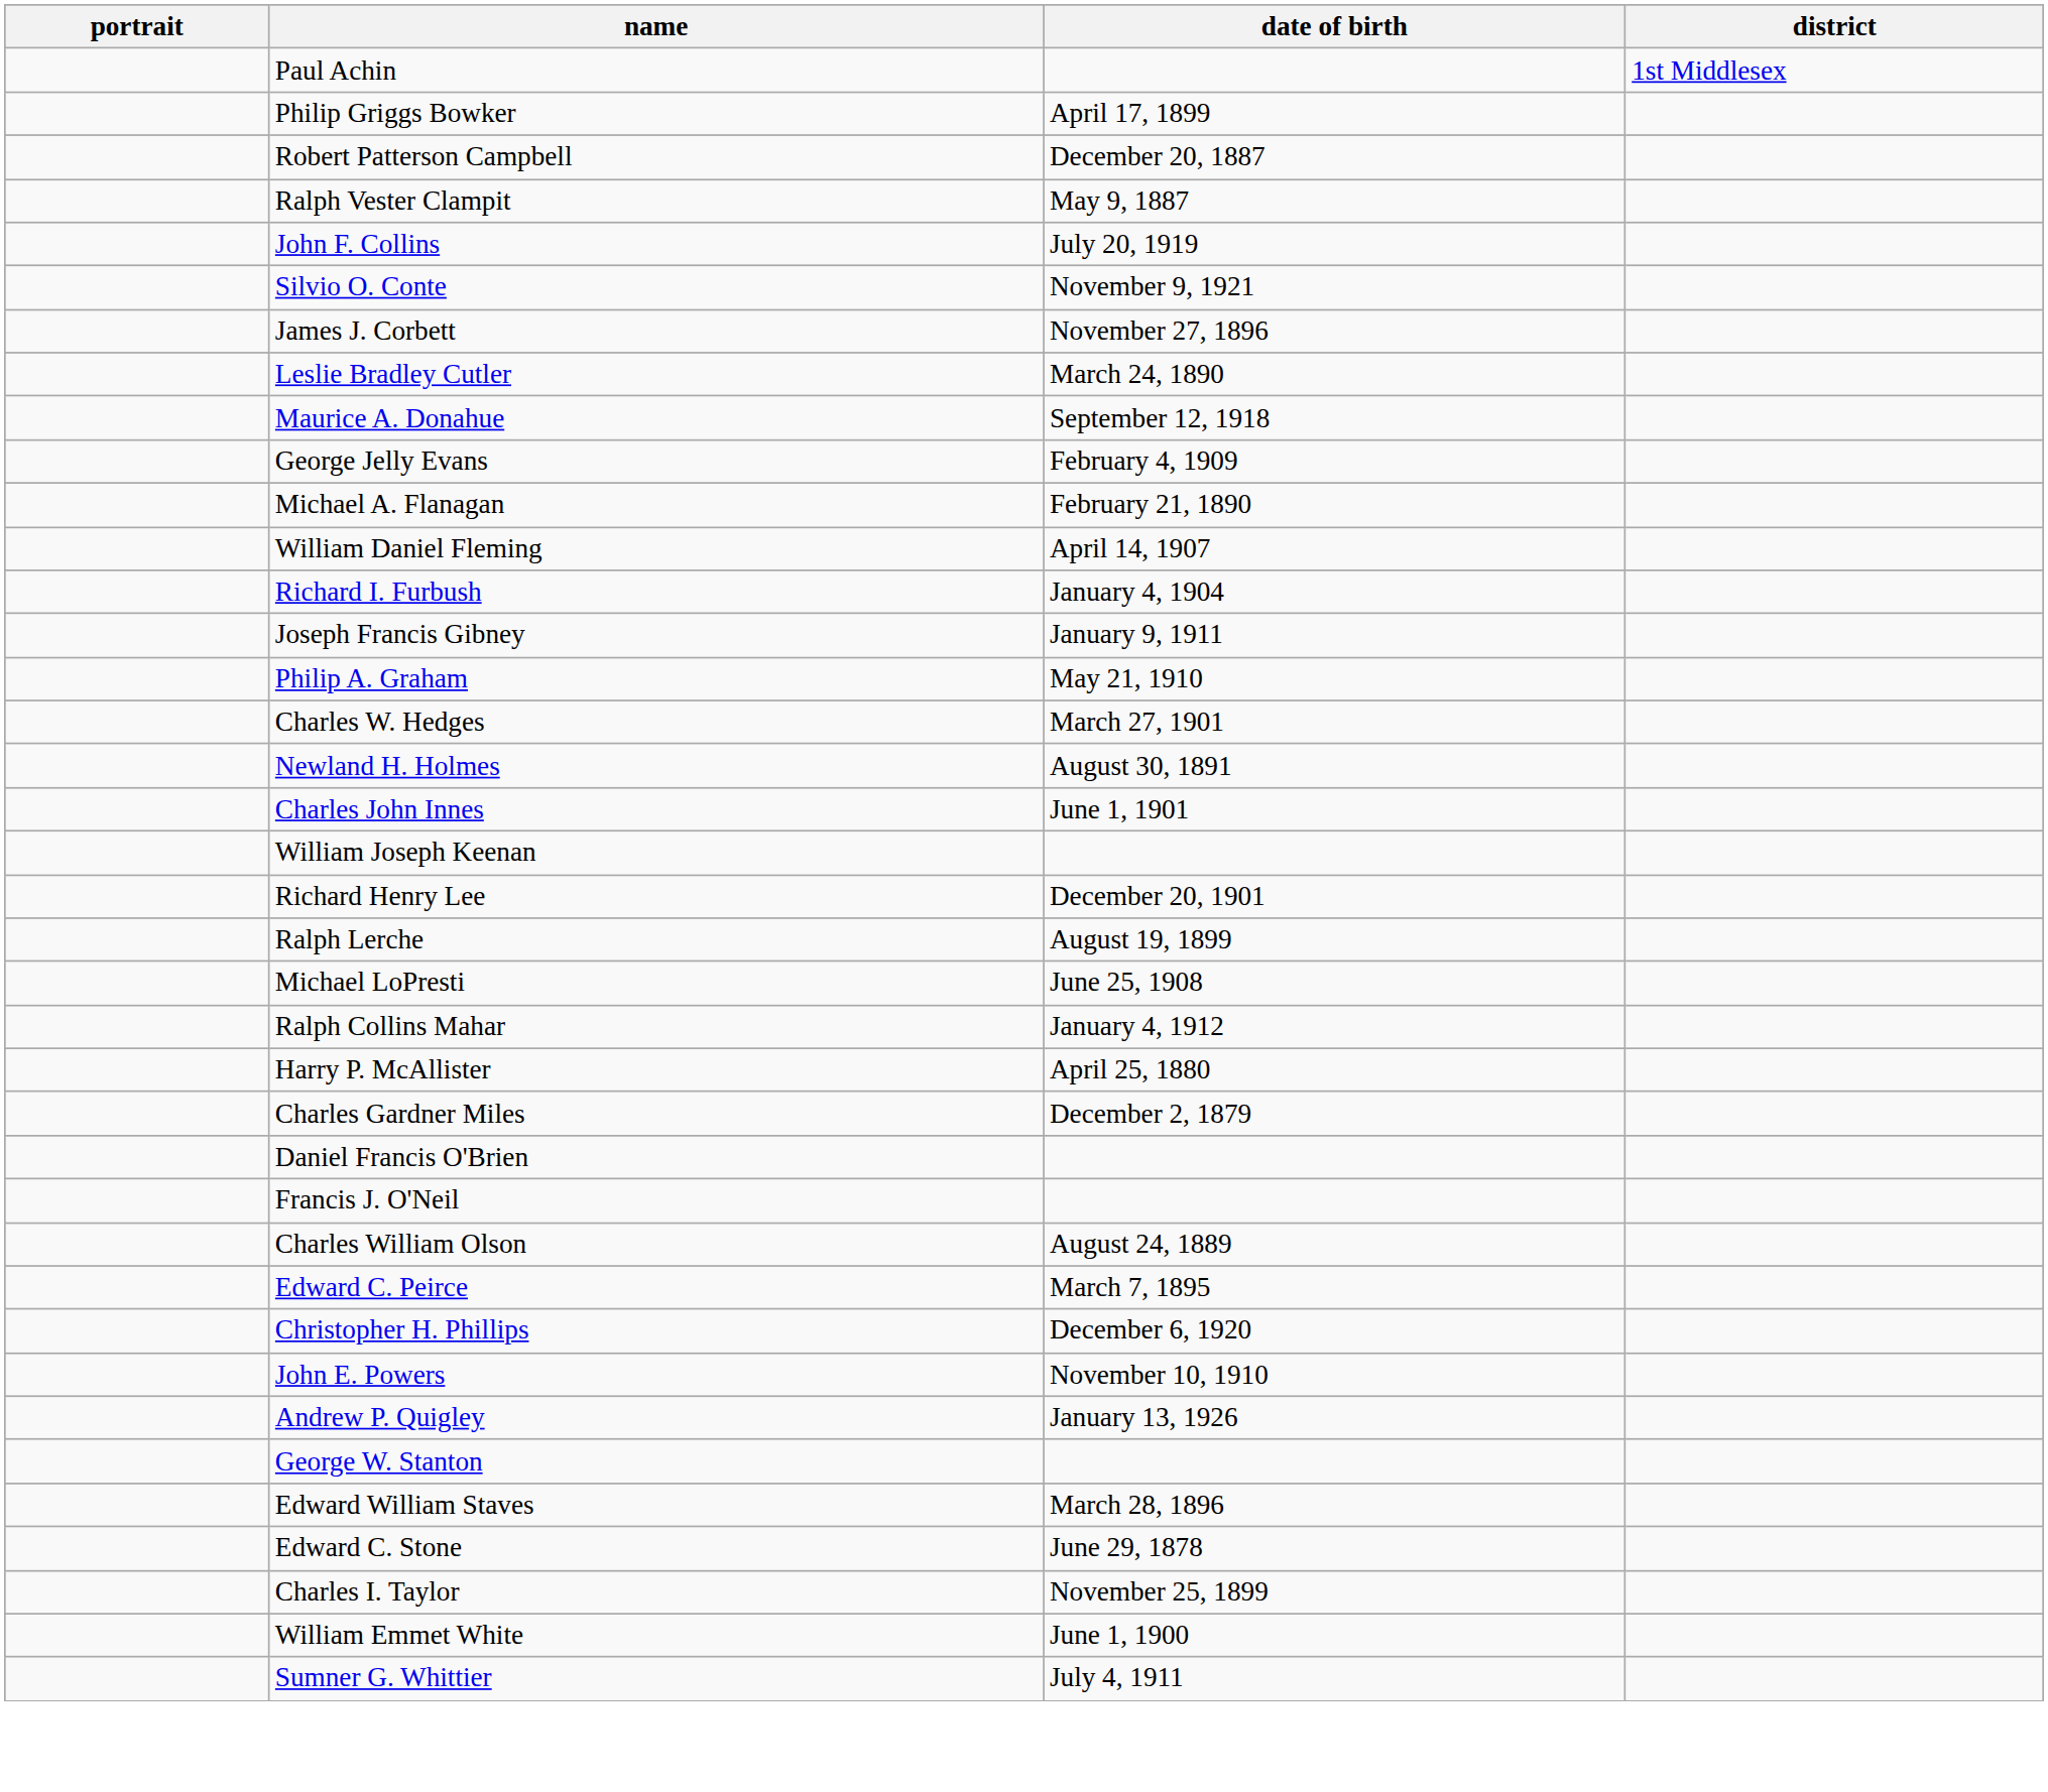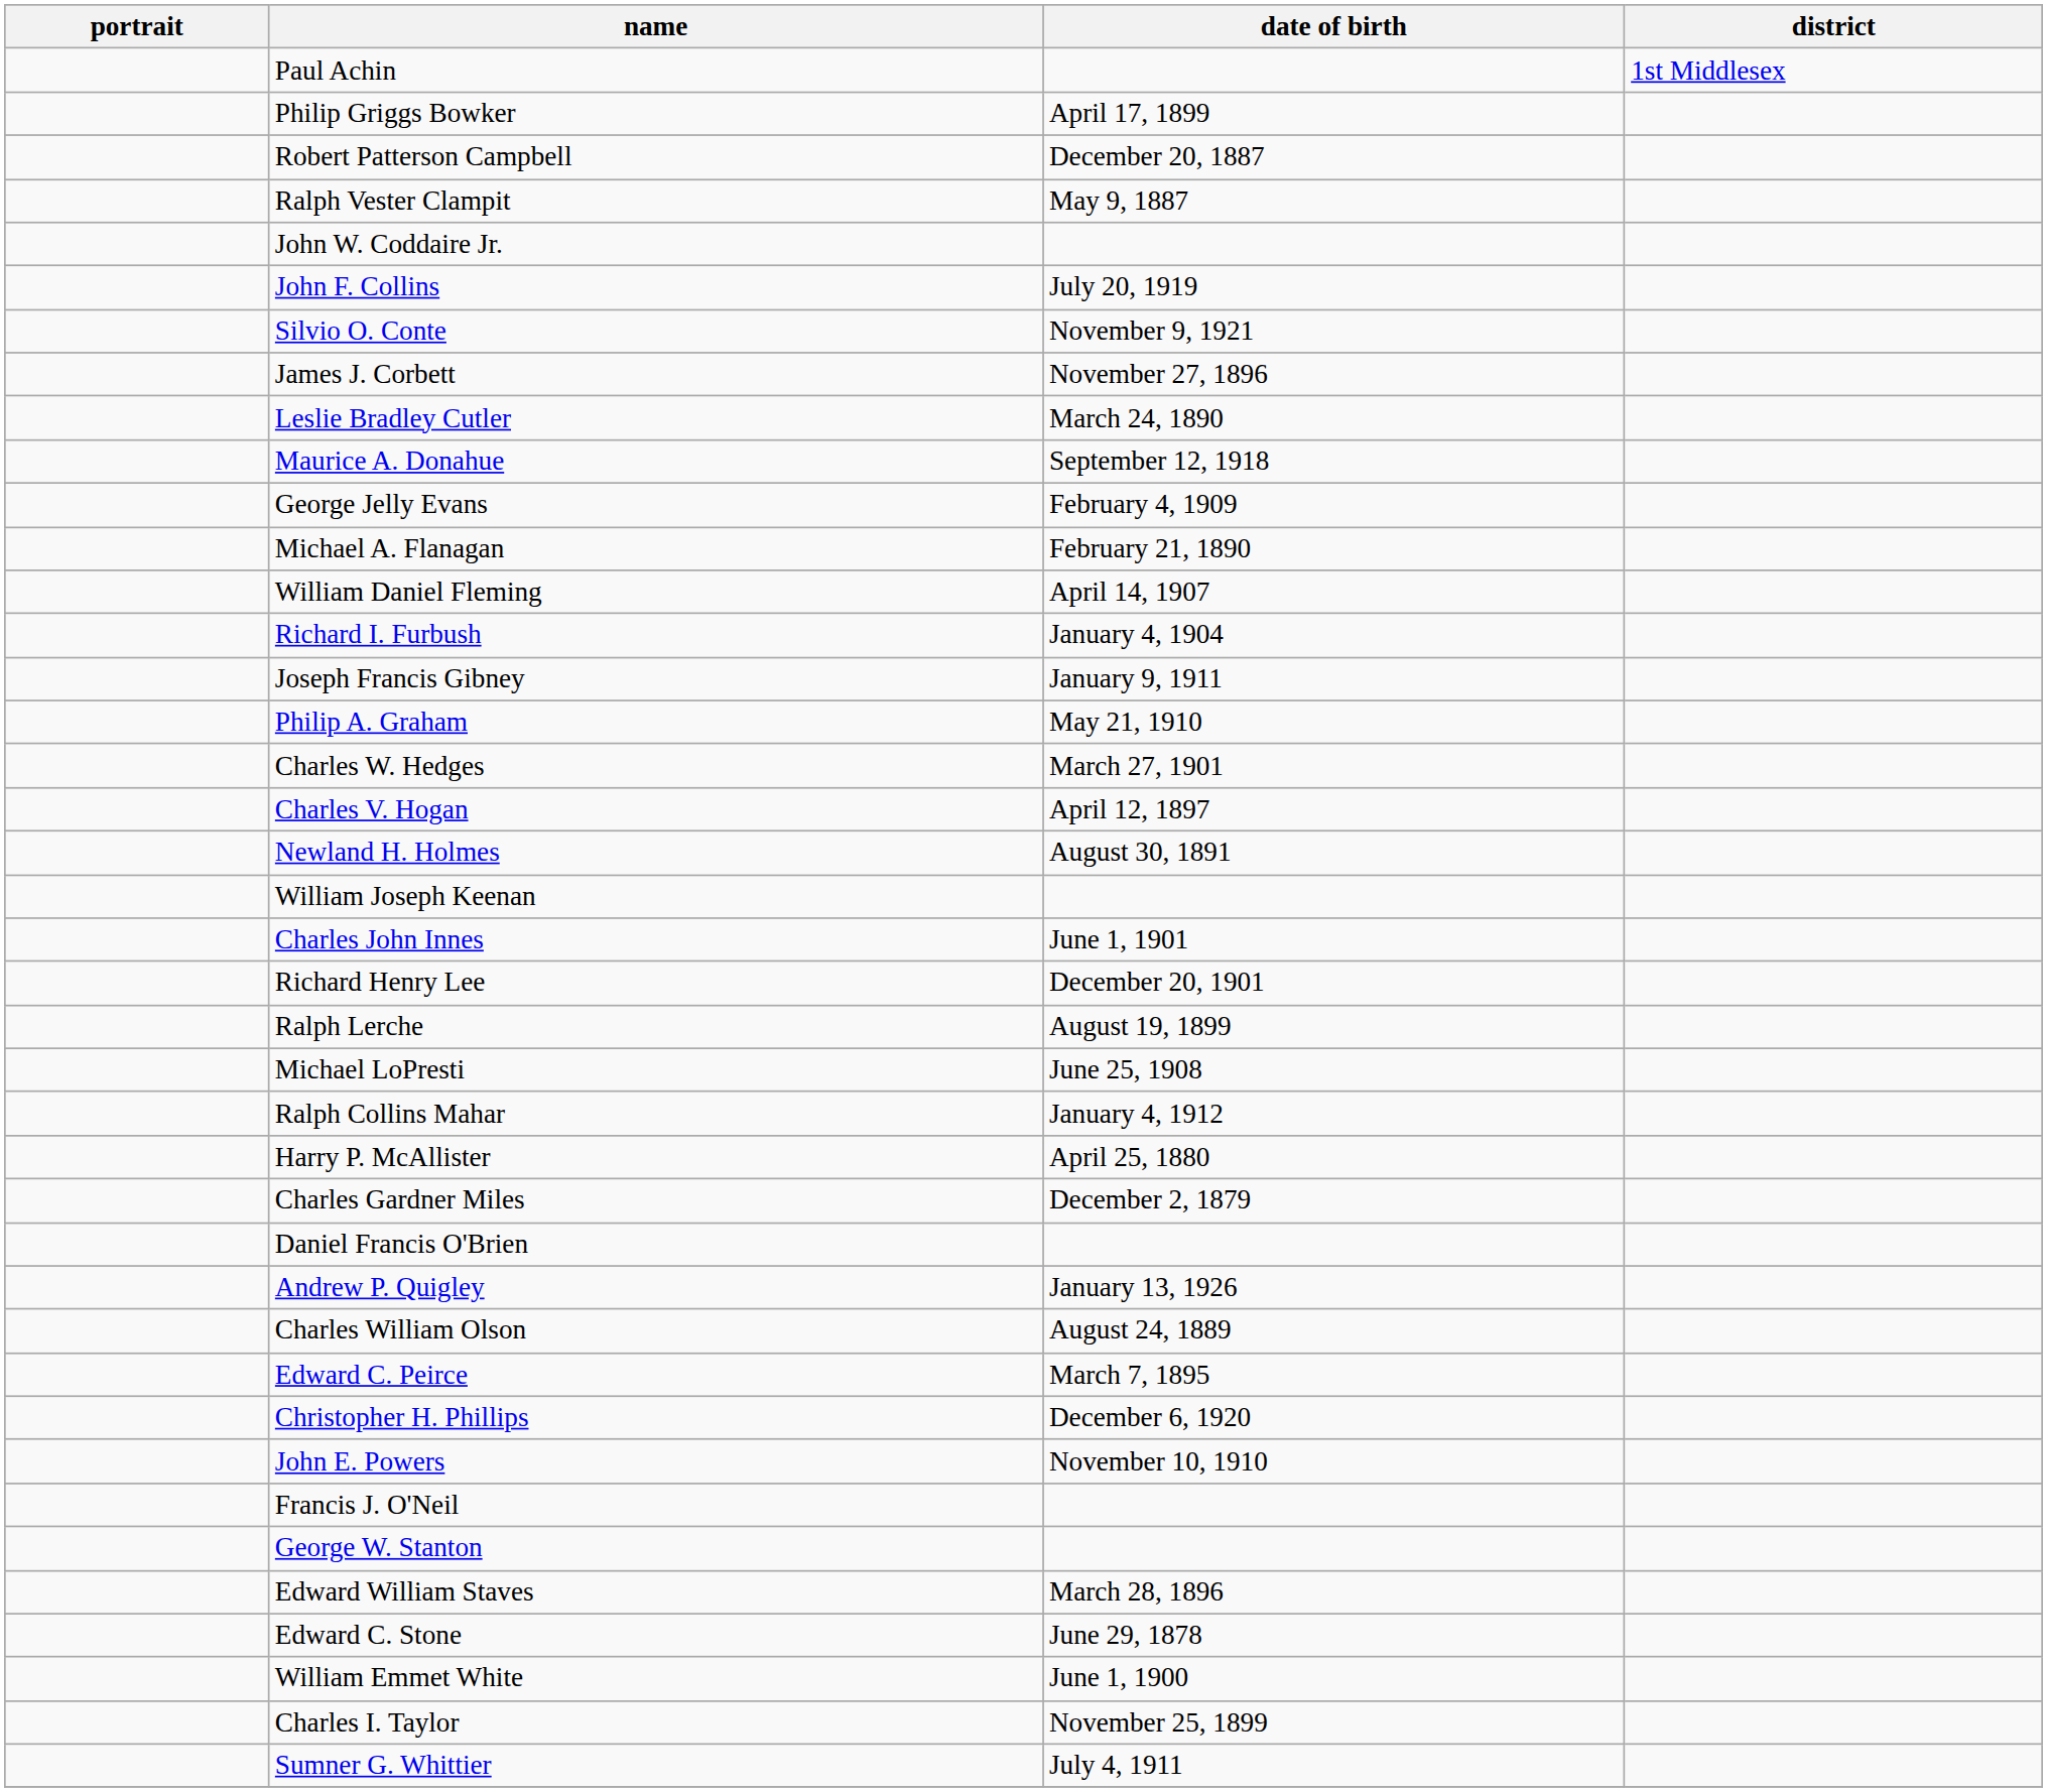+ row: John W. Coddaire Jr.
+ row: Charles V. Hogan | April 12, 1897
rows swapped: Charles John Innes <-> William Joseph Keenan
rows swapped: Francis J. O'Neil <-> Andrew P. Quigley
rows swapped: Charles I. Taylor <-> William Emmet White
